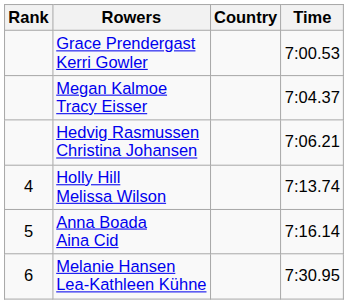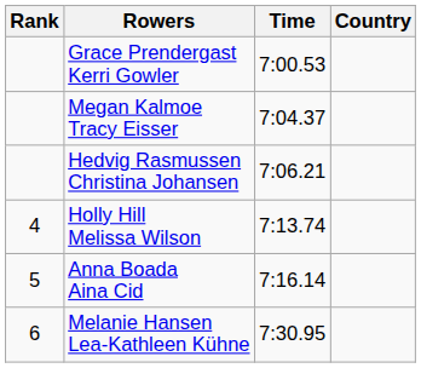columns swapped: Country <-> Time
